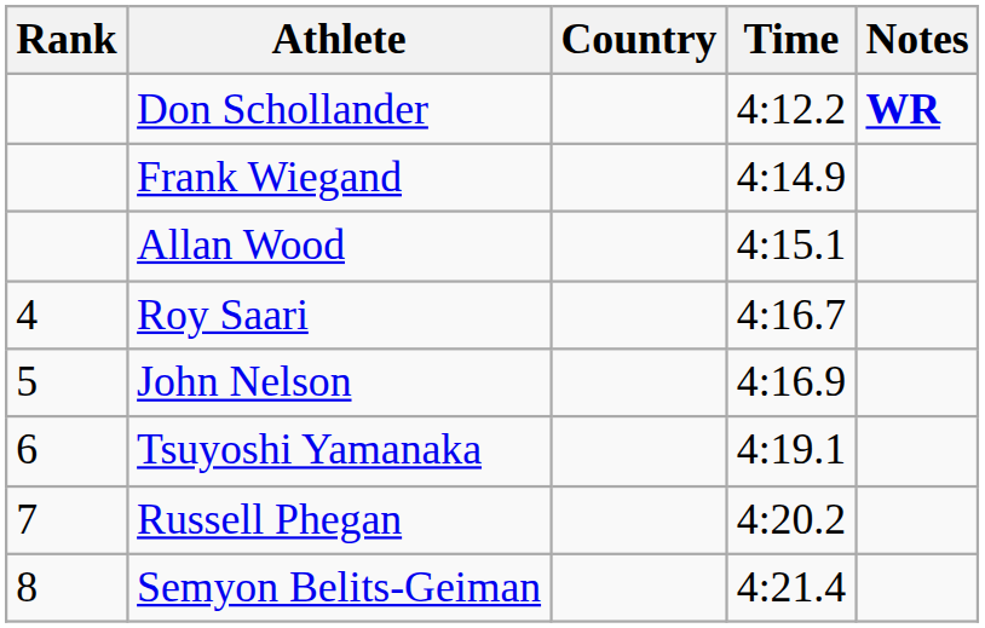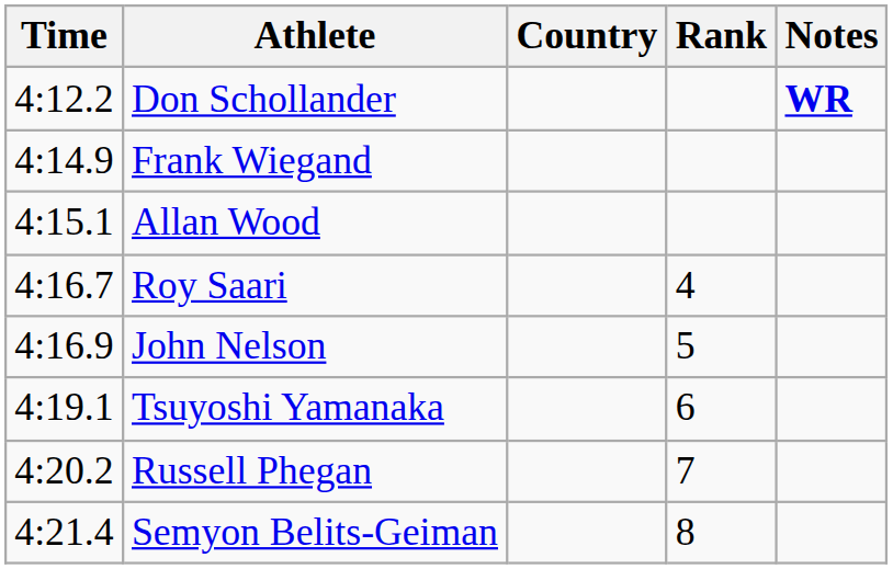columns swapped: Rank <-> Time
